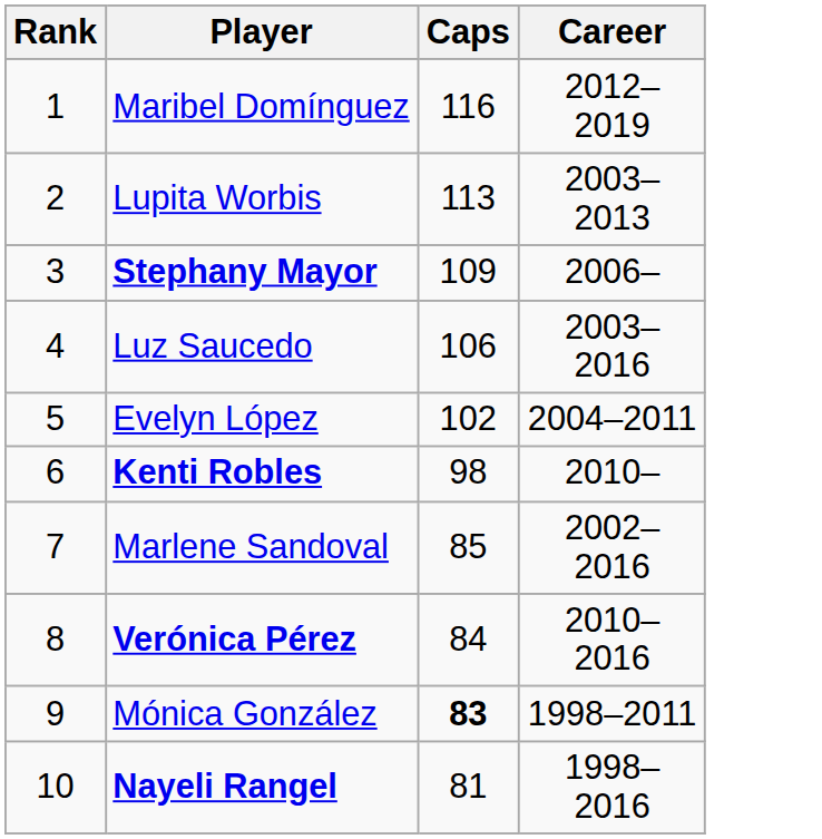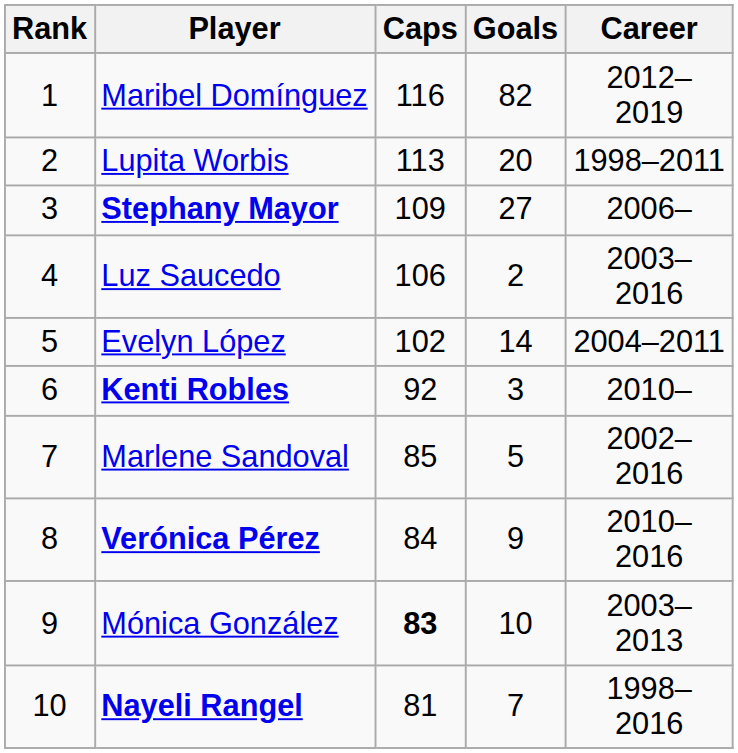+ column: Goals | 82 | 20 | 27 | 2 | 14 | 3 | 5 | 9 | 10 | 7
Lupita Worbis | Career: 2003–2013 -> 1998–2011
Kenti Robles | Caps: 98 -> 92
Mónica González | Career: 1998–2011 -> 2003–2013
